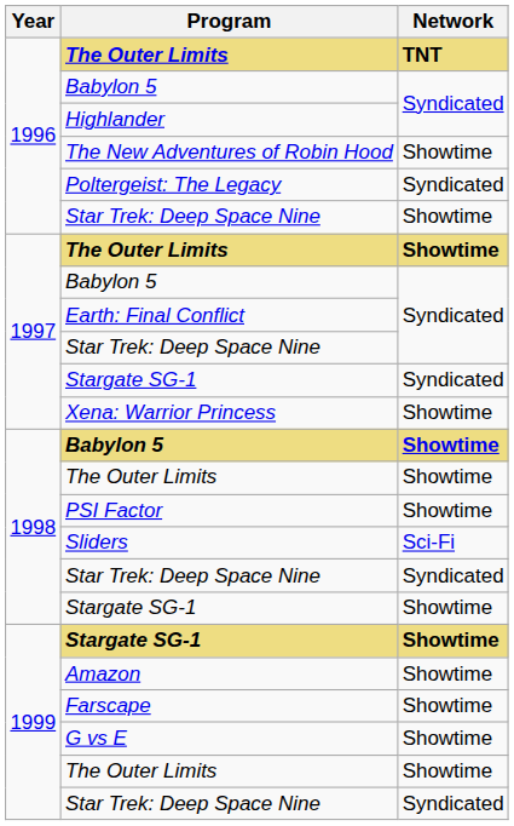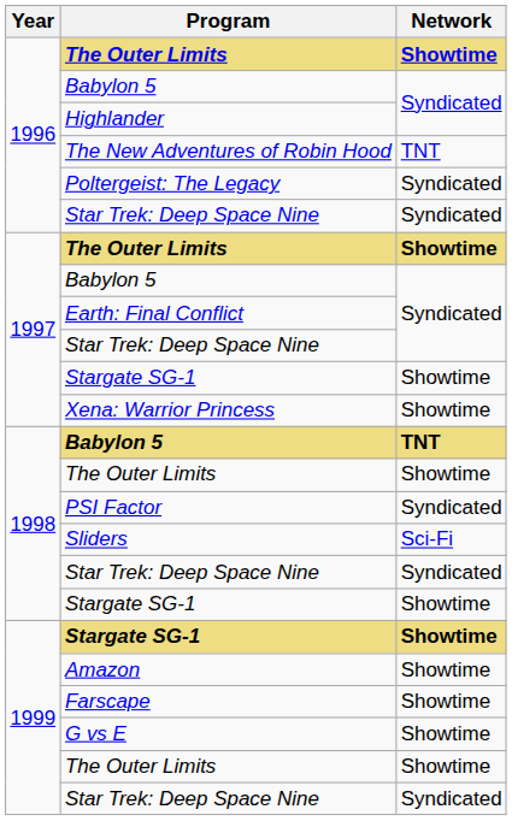1996 / The Outer Limits | Network: TNT -> Showtime
The New Adventures of Robin Hood | Network: Showtime -> TNT
1996 / Star Trek: Deep Space Nine | Network: Showtime -> Syndicated
1997 / Stargate SG-1 | Network: Syndicated -> Showtime
1998 / Babylon 5 | Network: Showtime -> TNT
PSI Factor | Network: Showtime -> Syndicated
